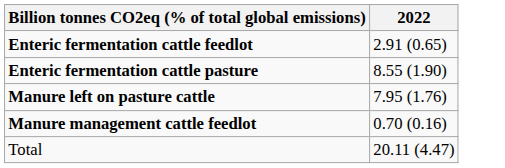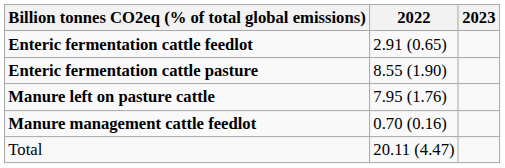+ column: 2023
